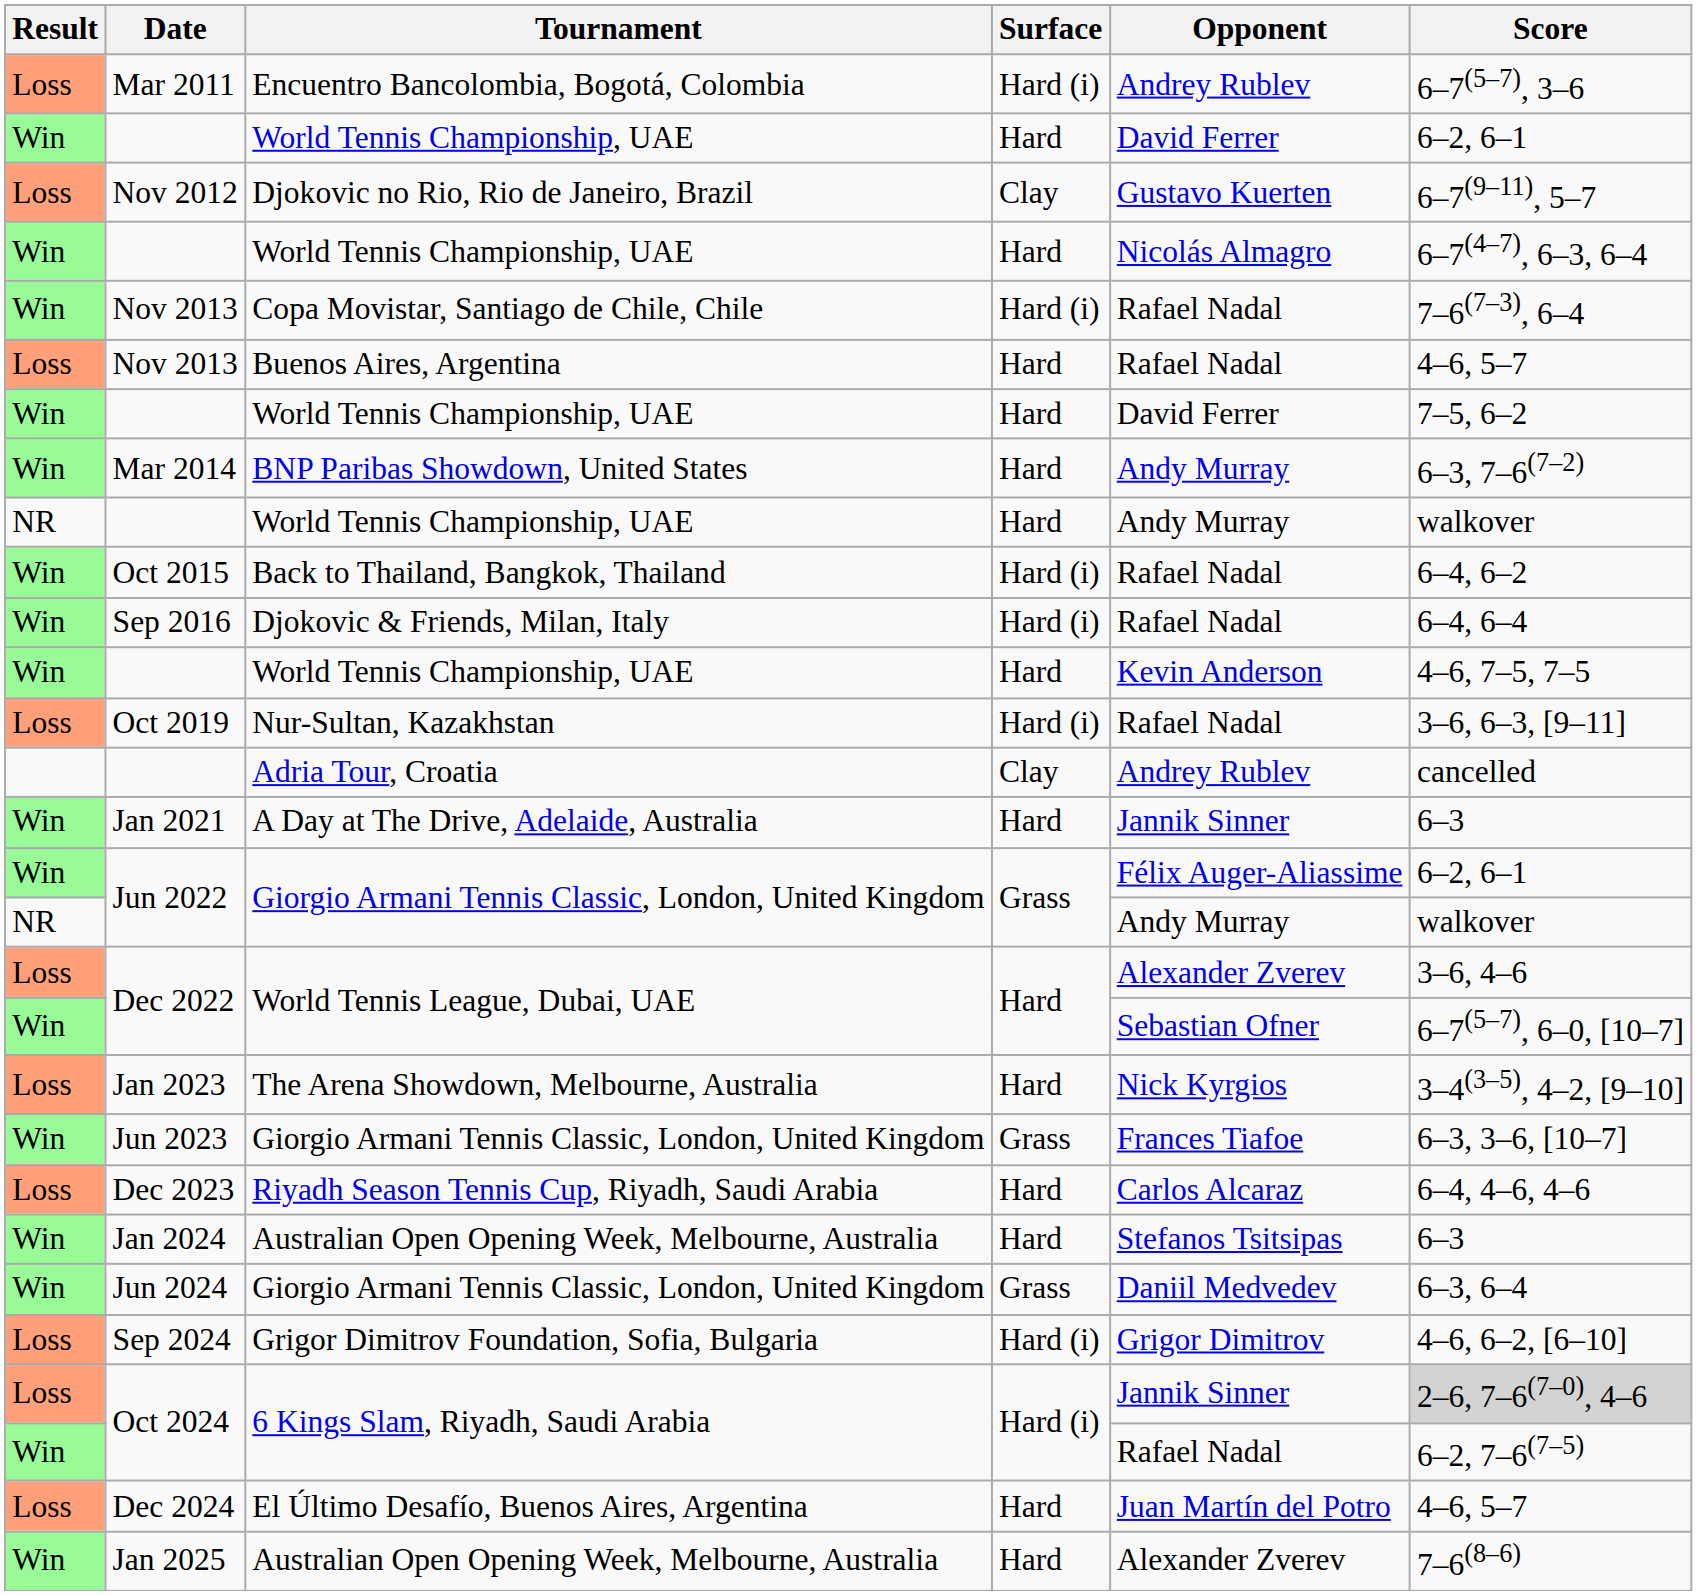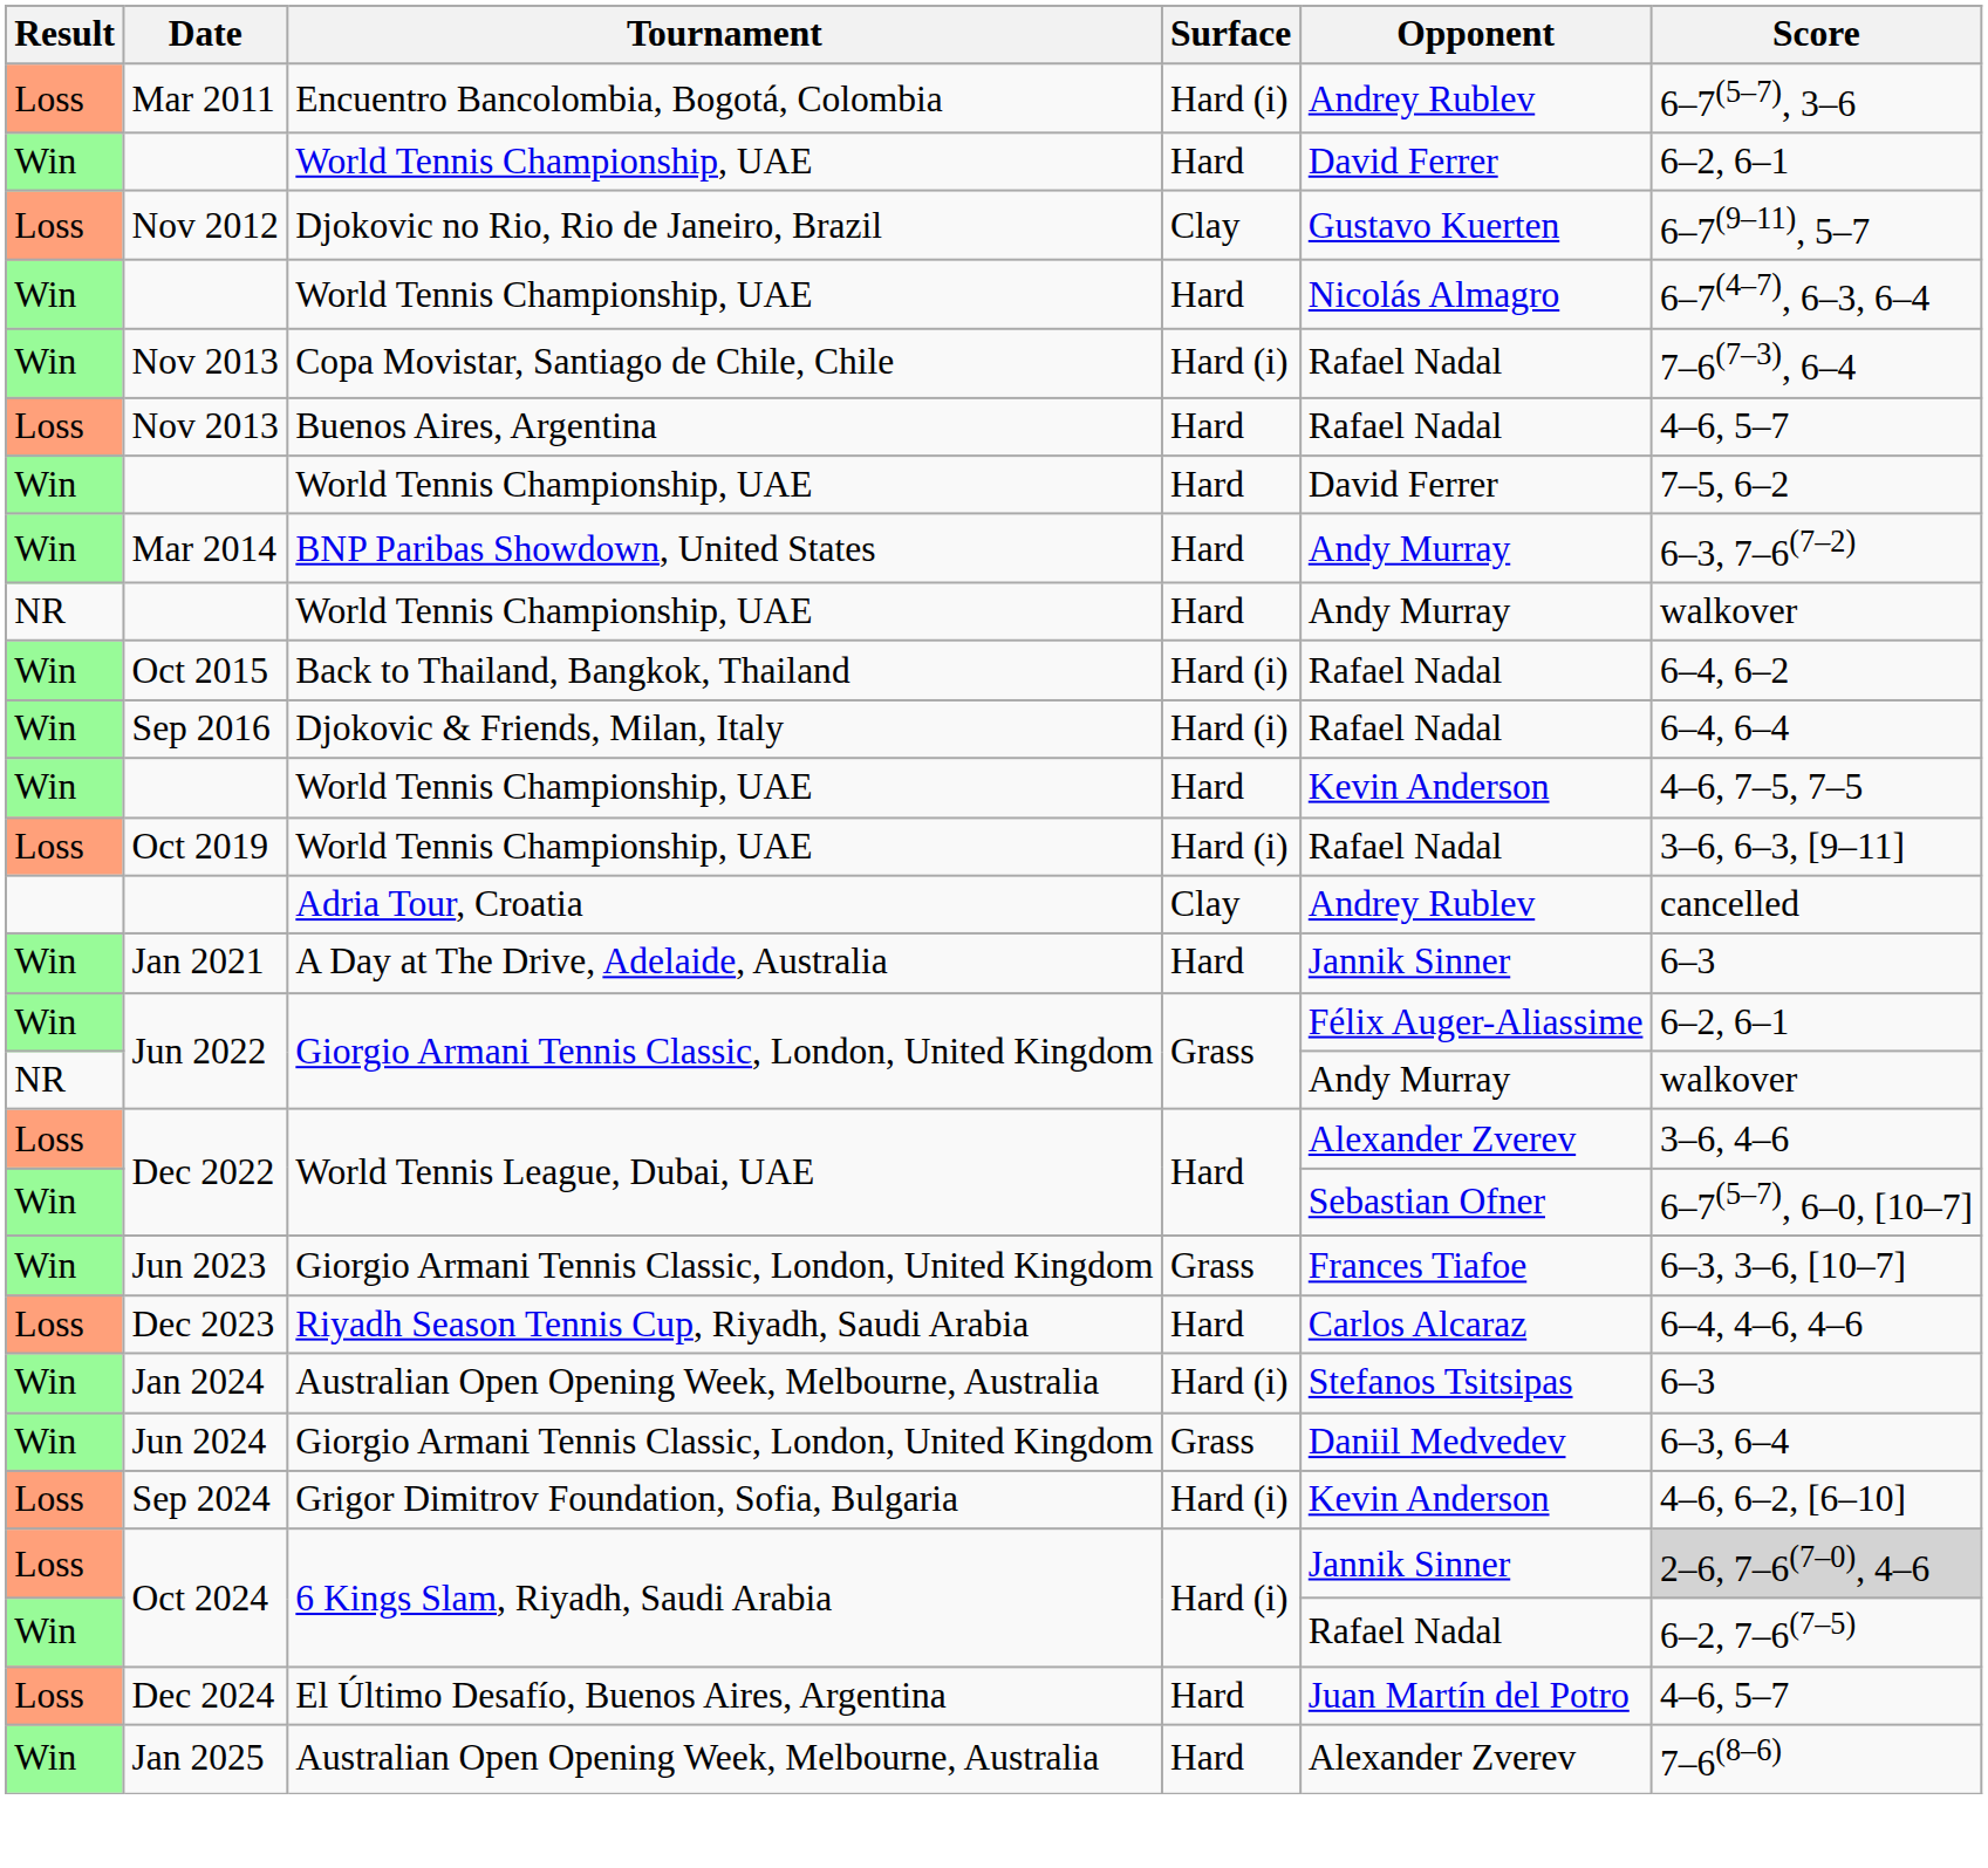Oct 2019 | Tournament: Nur-Sultan, Kazakhstan -> World Tennis Championship, UAE
- row: Loss | Jan 2023 | The Arena Showdown, Melbourne, Australia | Hard | Nick Kyrgios | 3–4(3–5), 4–2, [9–10]
Jan 2024 | Surface: Hard -> Hard (i)
Sep 2024 | Opponent: Grigor Dimitrov -> Kevin Anderson
